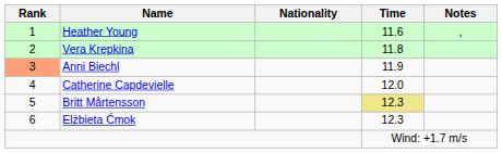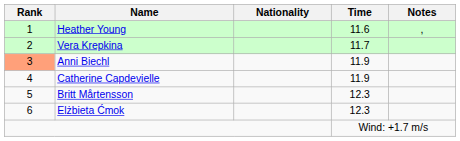Vera Krepkina | Time: 11.8 -> 11.7
Catherine Capdevielle | Time: 12.0 -> 11.9
Britt Mårtensson | Time: khaki background -> no background
